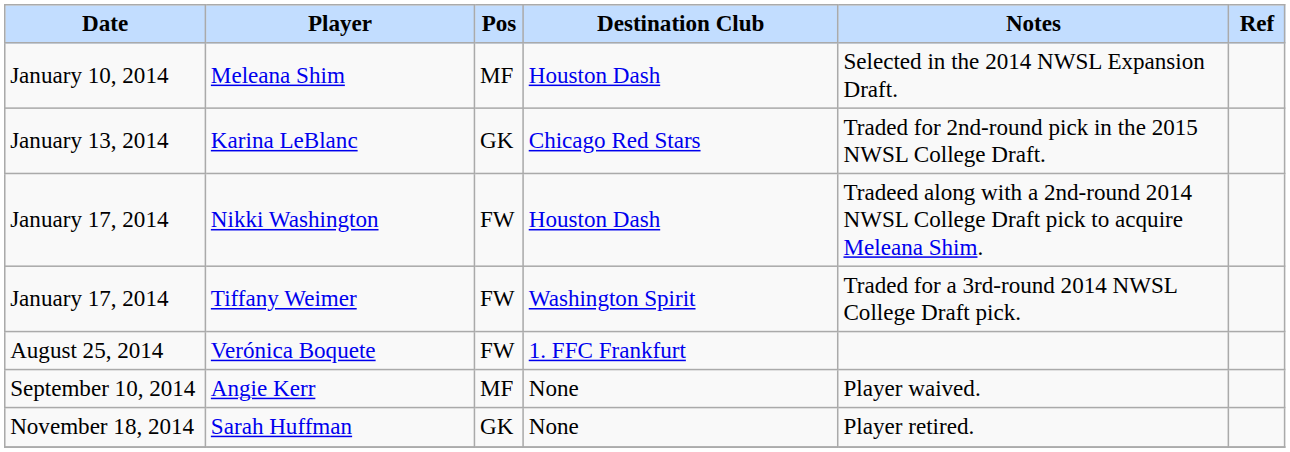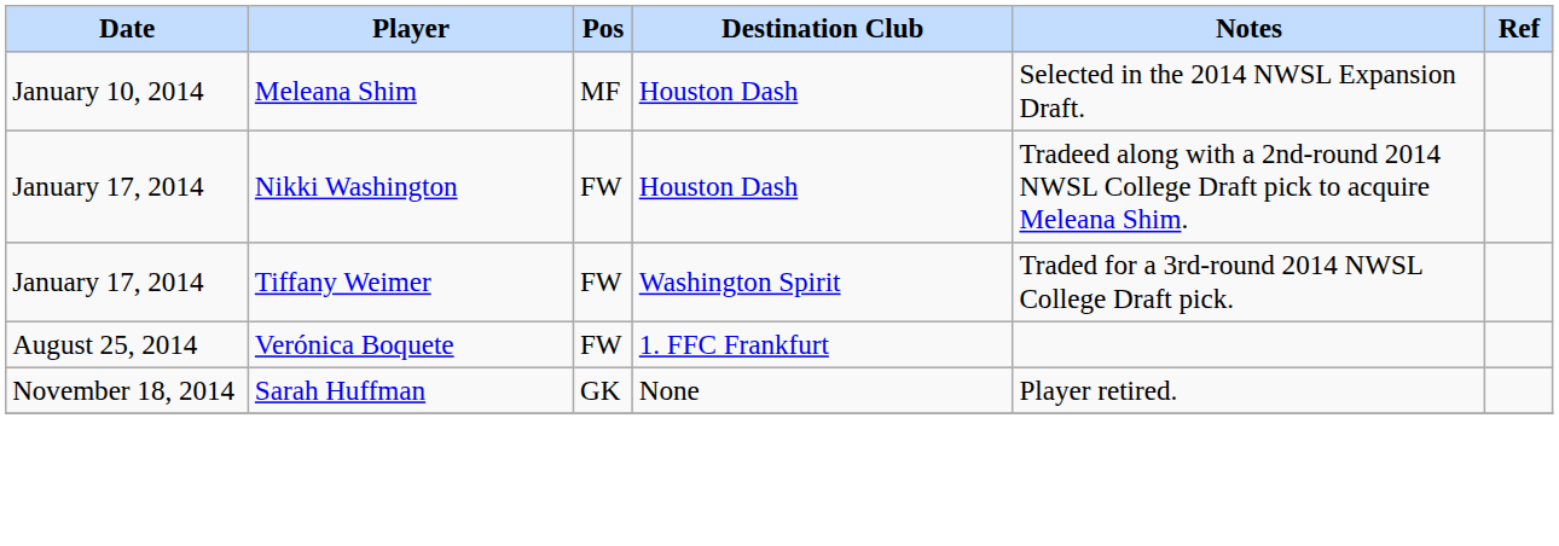- row: January 13, 2014 | Karina LeBlanc | GK | Chicago Red Stars | Traded for 2nd-round pick in the 2015 NWSL College Draft.
- row: September 10, 2014 | Angie Kerr | MF | None | Player waived.
